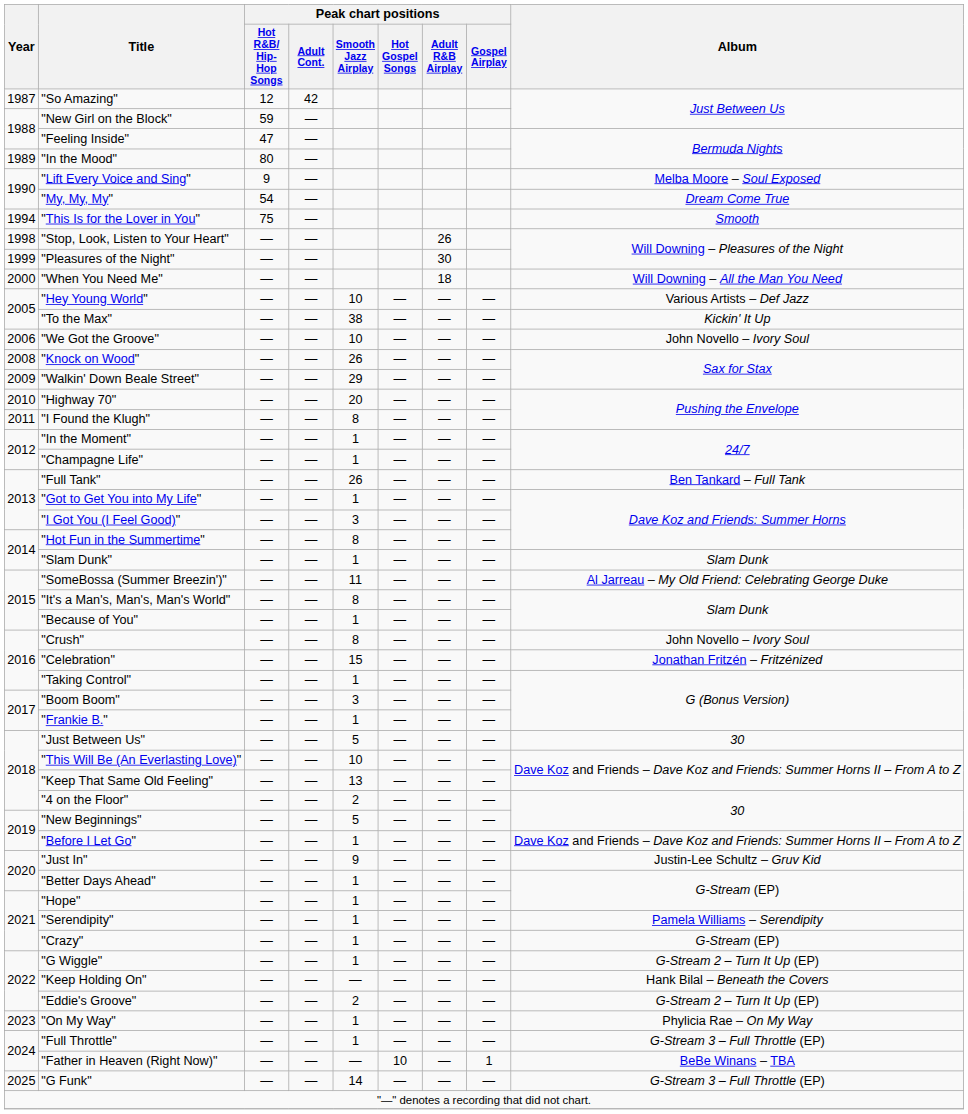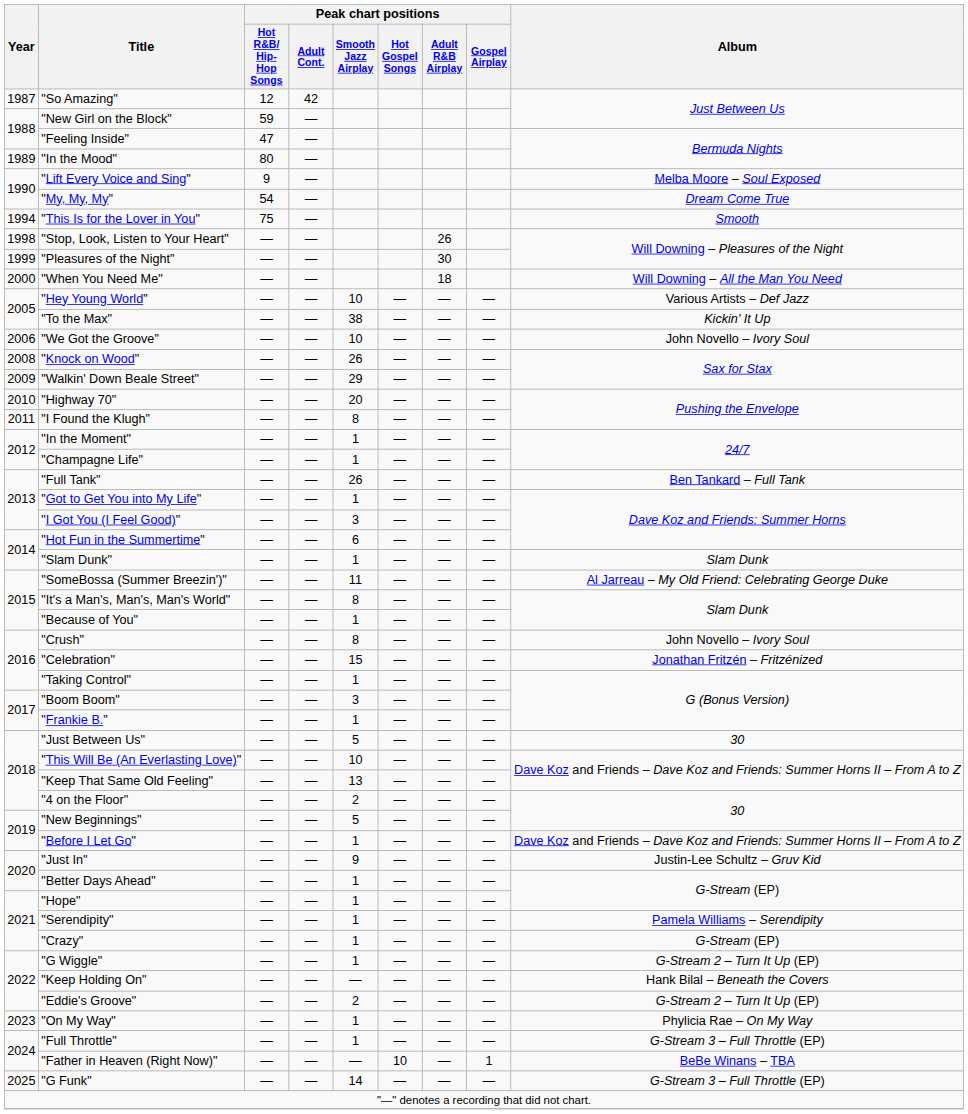"Hot Fun in the Summertime" | Peak chart positions / Smooth Jazz Airplay: 8 -> 6
